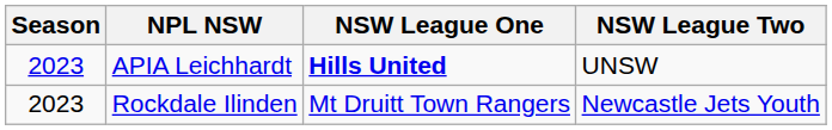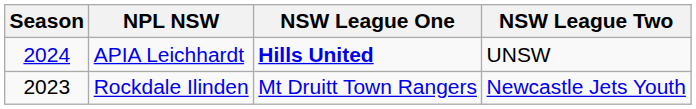APIA Leichhardt | Season: 2023 -> 2024
